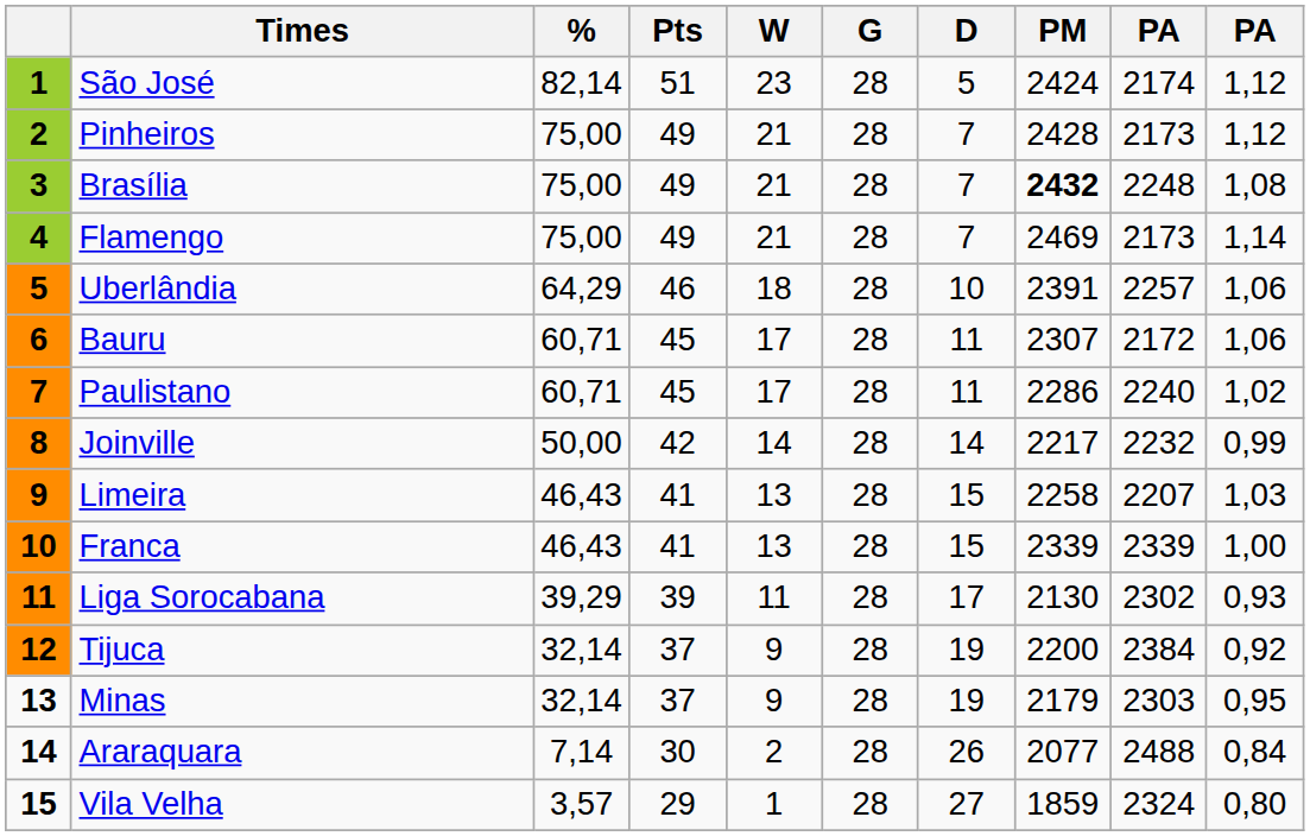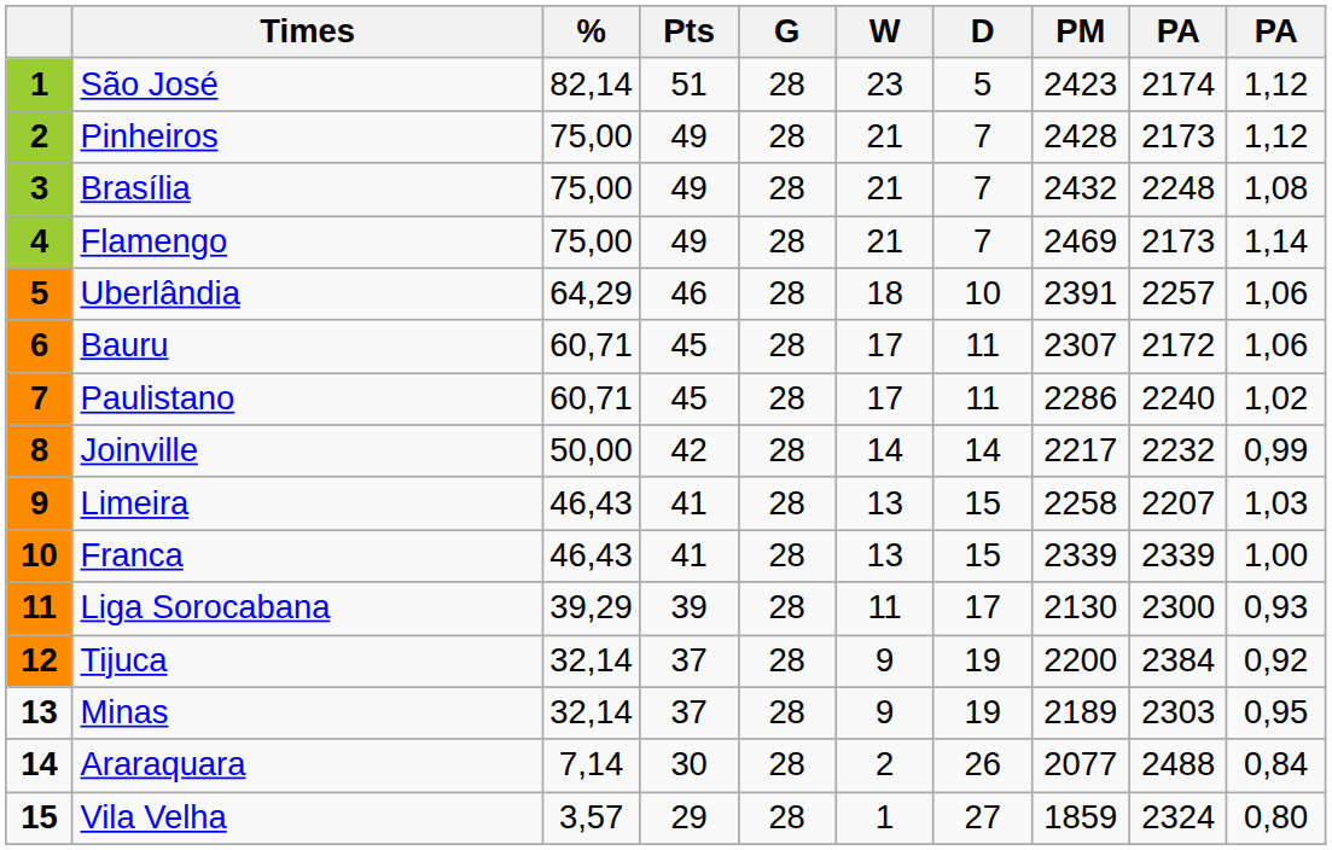columns swapped: G <-> W
São José | PM: 2424 -> 2423
Brasília | PM: bold -> normal
Liga Sorocabana | column 9: 2302 -> 2300
Minas | PM: 2179 -> 2189
